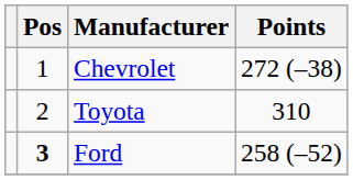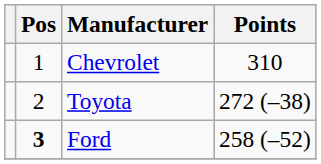Chevrolet | Points: 272 (–38) -> 310
Toyota | Points: 310 -> 272 (–38)
